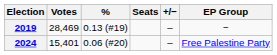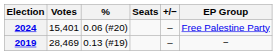rows swapped: 2019 <-> 2024
